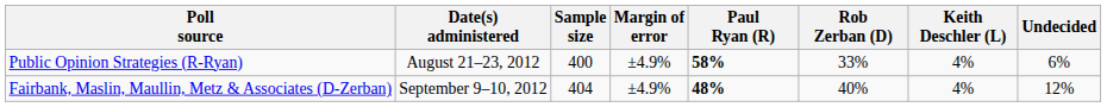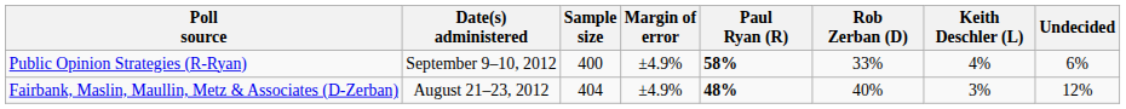Public Opinion Strategies (R-Ryan) | Date(s) administered: August 21–23, 2012 -> September 9–10, 2012
Fairbank, Maslin, Maullin, Metz & Associates (D-Zerban) | Date(s) administered: September 9–10, 2012 -> August 21–23, 2012
Fairbank, Maslin, Maullin, Metz & Associates (D-Zerban) | Keith Deschler (L): 4% -> 3%
